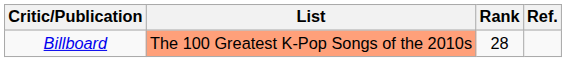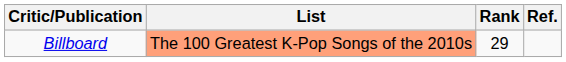Billboard | Rank: 28 -> 29
